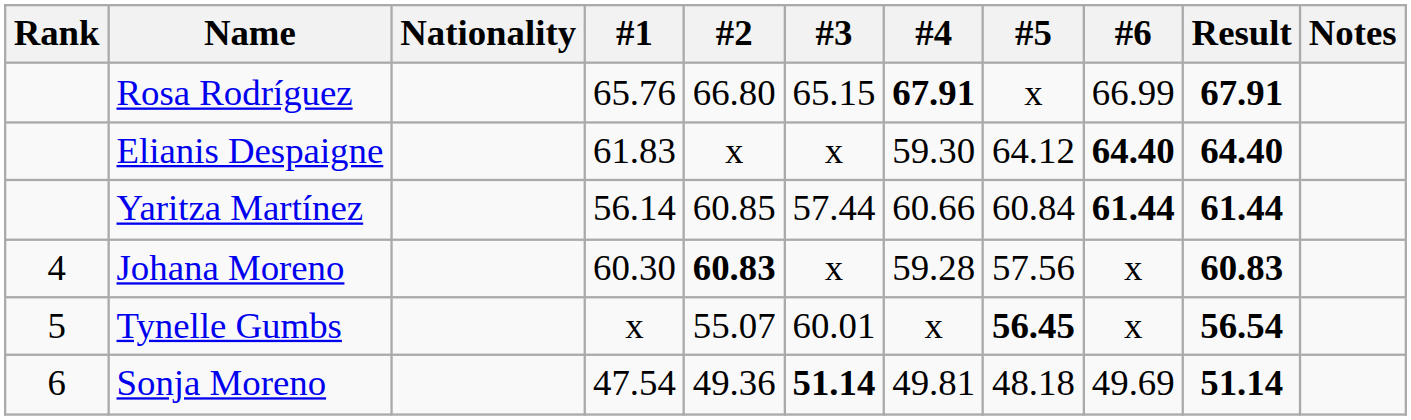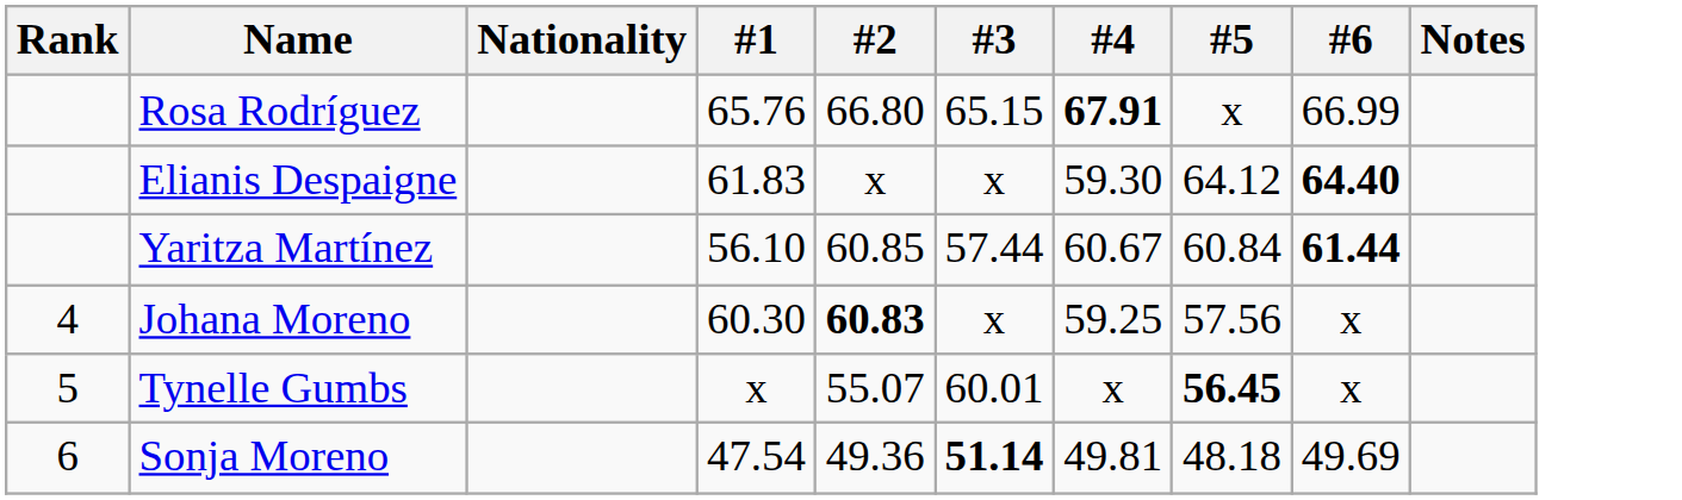- column: Result | 67.91 | 64.40 | 61.44 | 60.83 | 56.54 | 51.14
Yaritza Martínez | #1: 56.14 -> 56.10
Yaritza Martínez | #4: 60.66 -> 60.67
Johana Moreno | #4: 59.28 -> 59.25
